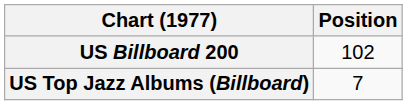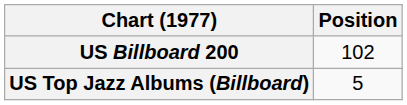US Top Jazz Albums (Billboard) | Position: 7 -> 5
